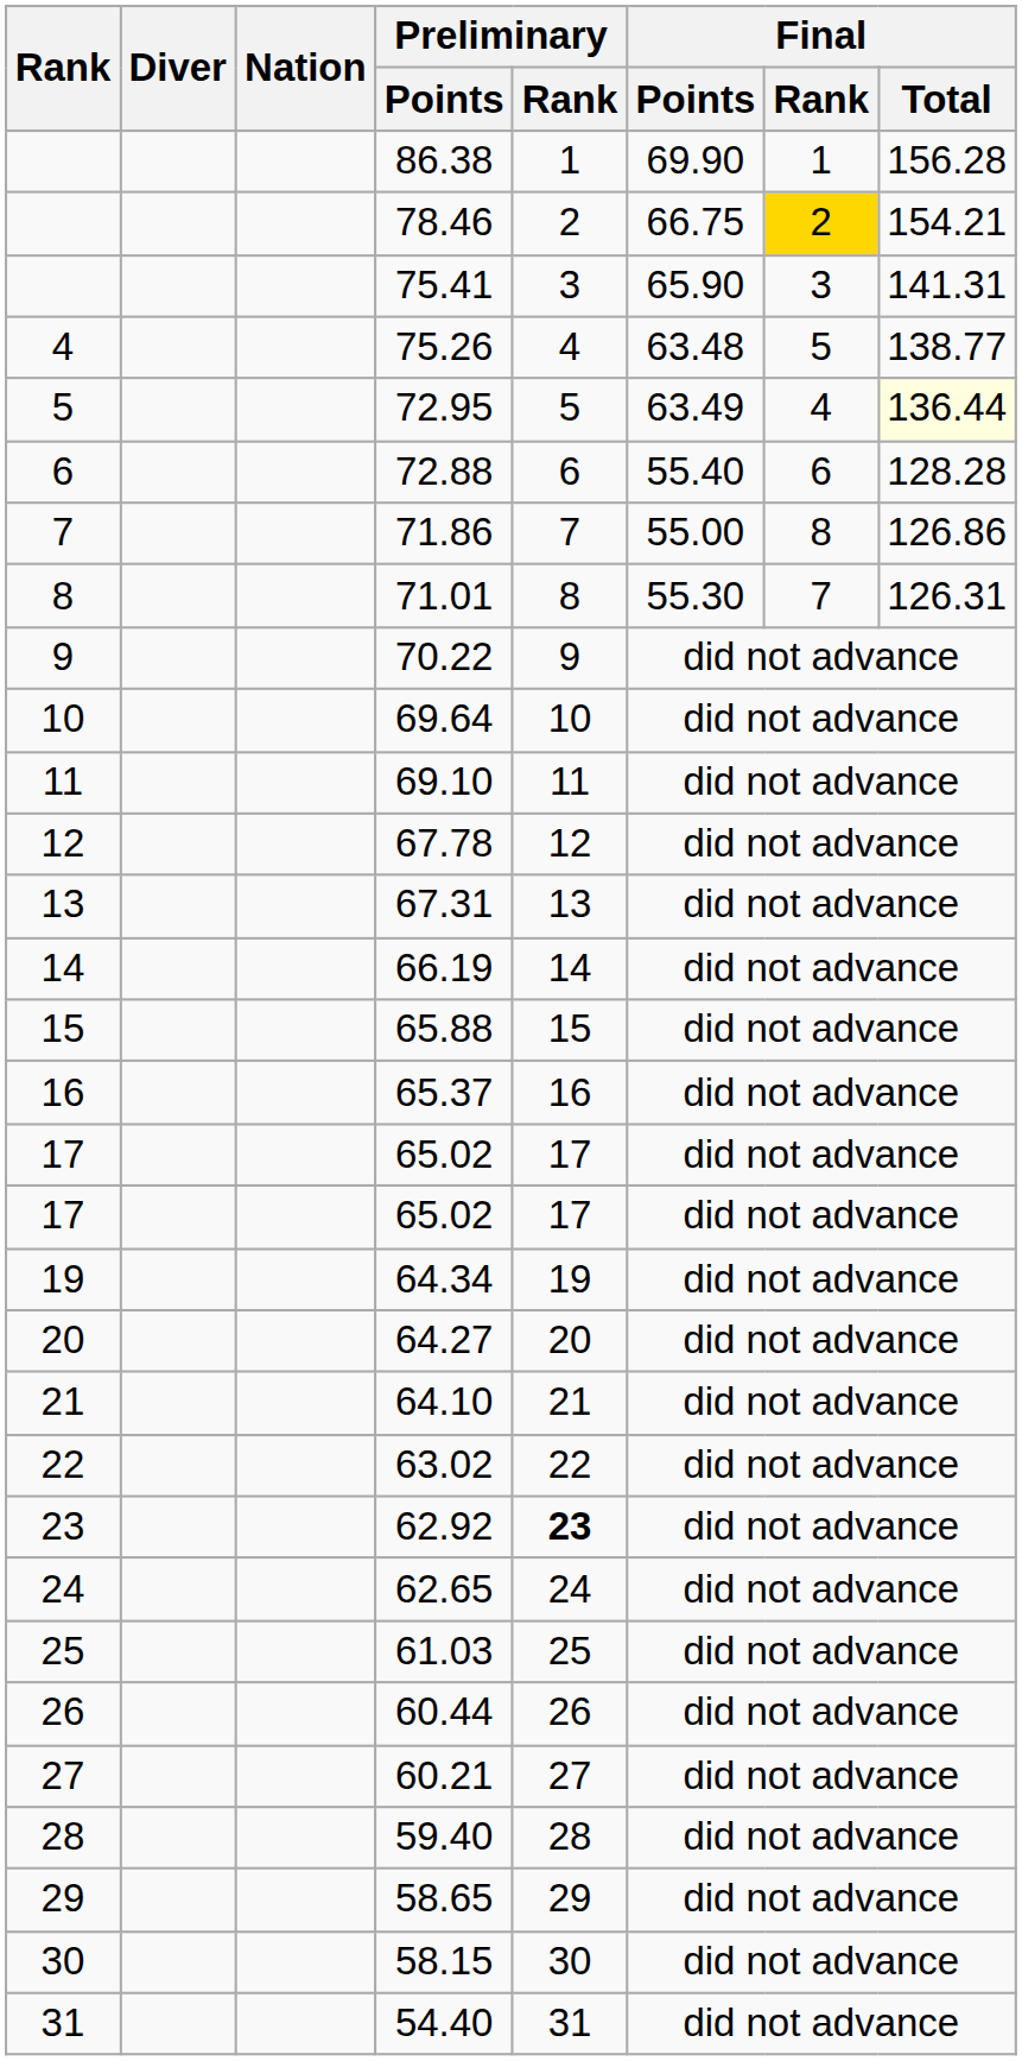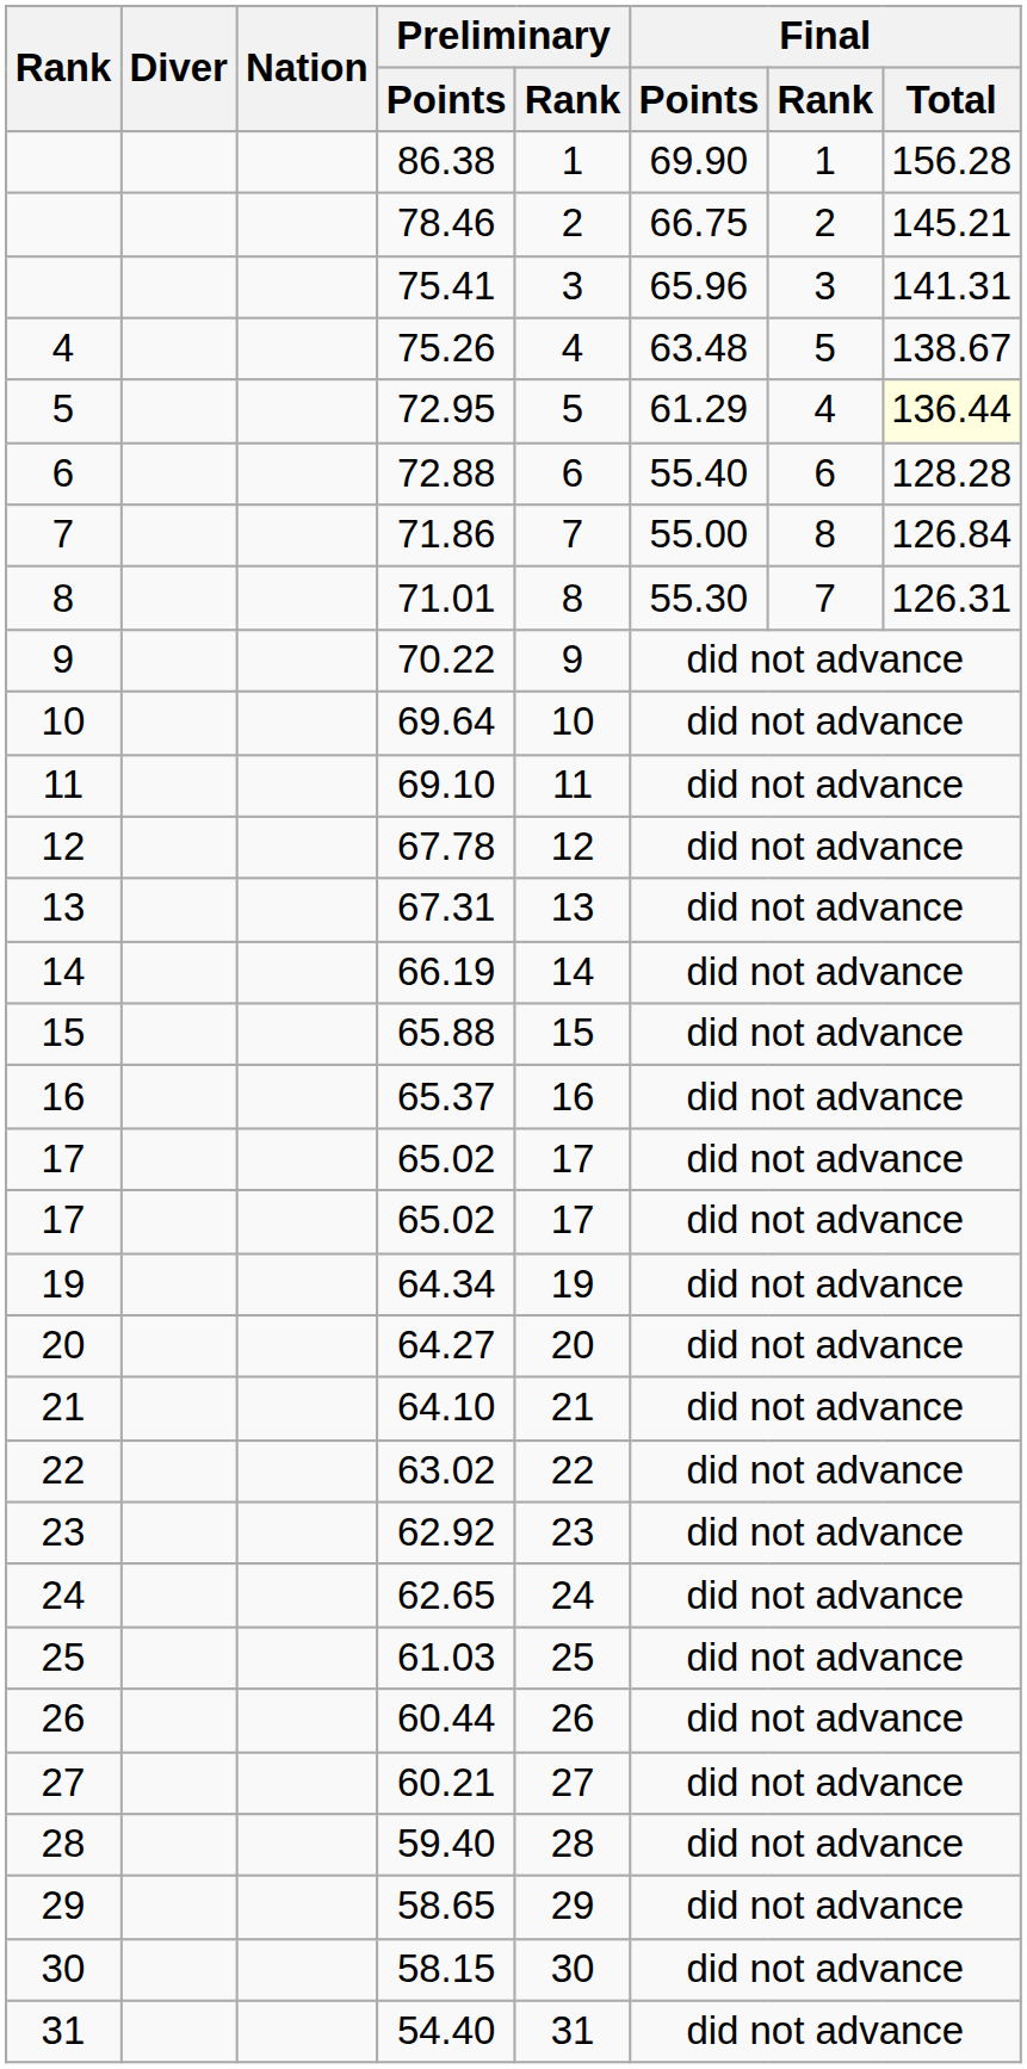78.46 | Final / Rank: gold background -> no background
78.46 | Final / Total: 154.21 -> 145.21
75.41 | Final / Points: 65.90 -> 65.96
75.26 | Final / Total: 138.77 -> 138.67
72.95 | Final / Points: 63.49 -> 61.29
71.86 | Final / Total: 126.86 -> 126.84
62.92 | Preliminary / Rank: bold -> normal
